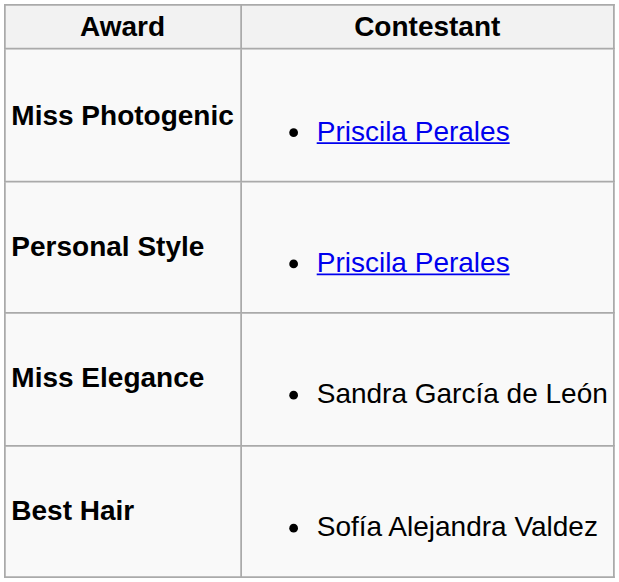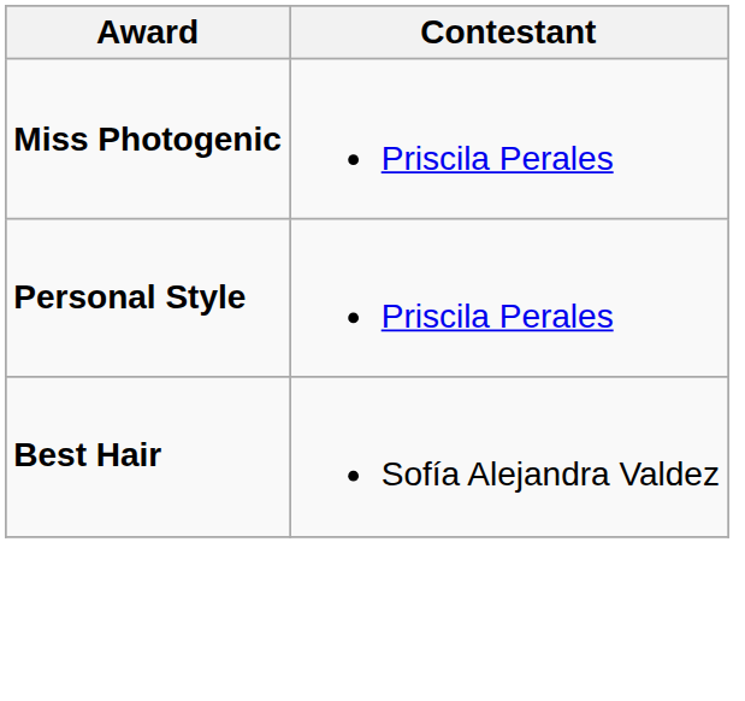- row: Miss Elegance | Sandra García de León
